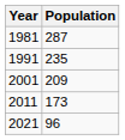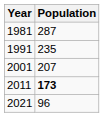2001 | Population: 209 -> 207
2011 | Population: normal -> bold
